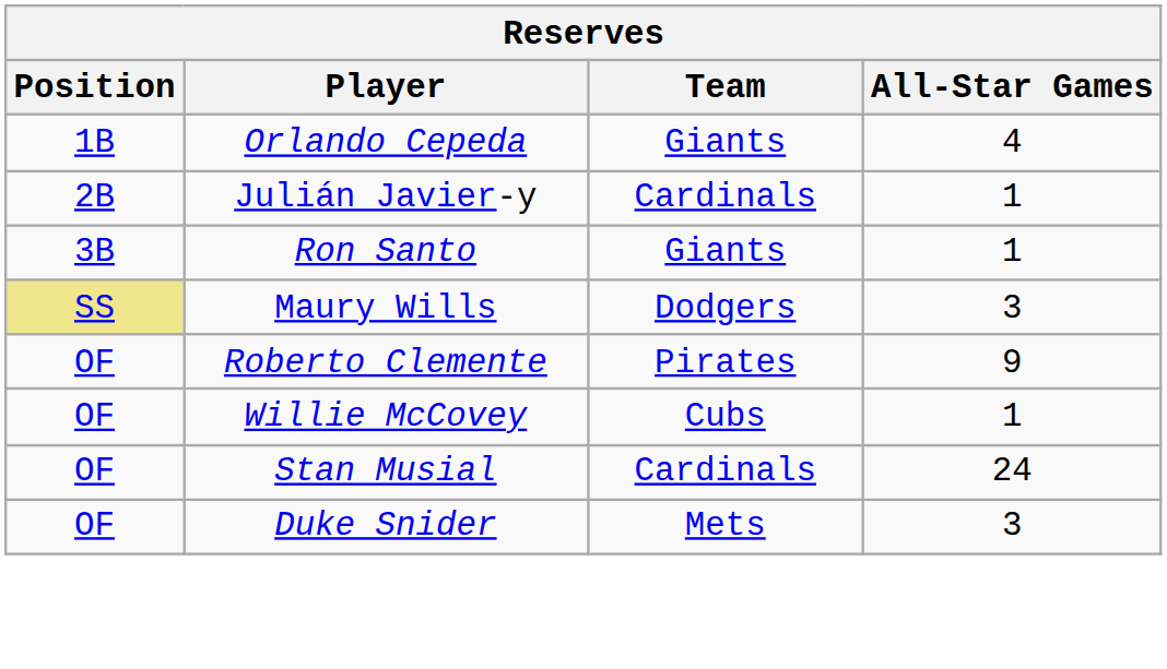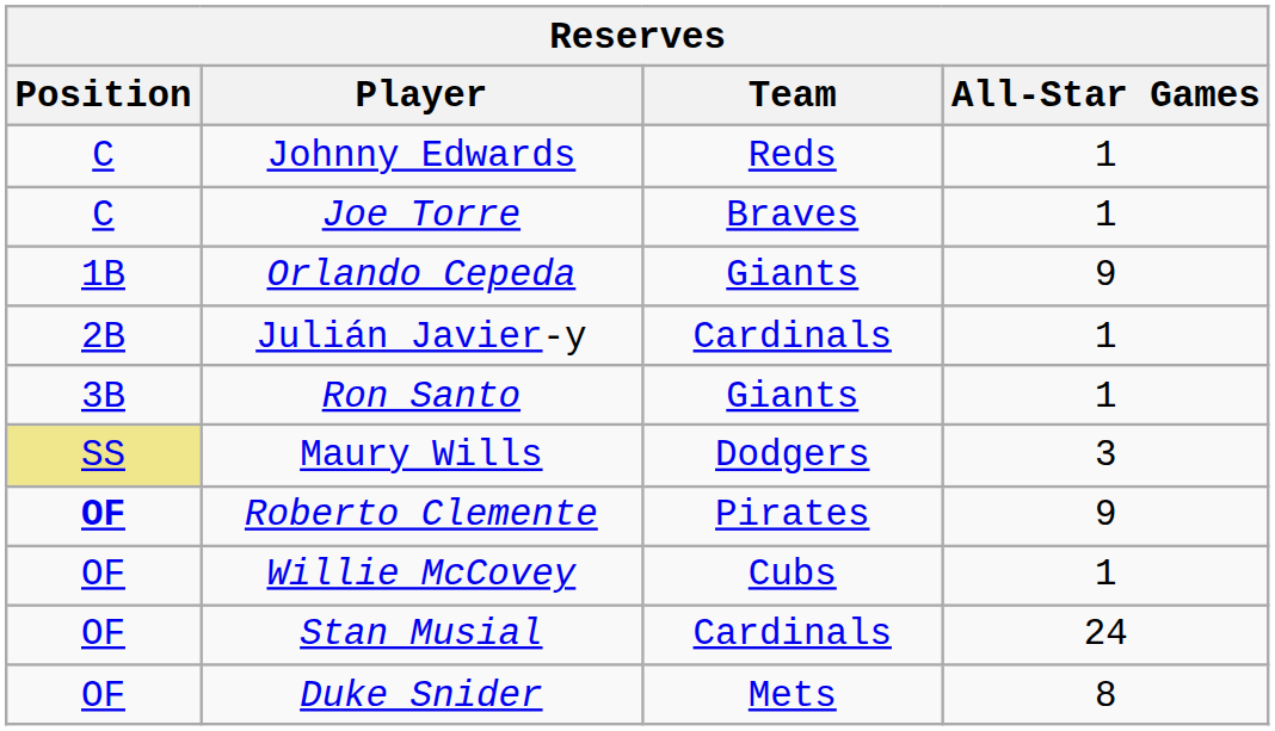+ row: C | Johnny Edwards | Reds | 1
+ row: C | Joe Torre | Braves | 1
Orlando Cepeda | All-Star Games: 4 -> 9
Roberto Clemente | Position: normal -> bold
Duke Snider | All-Star Games: 3 -> 8
